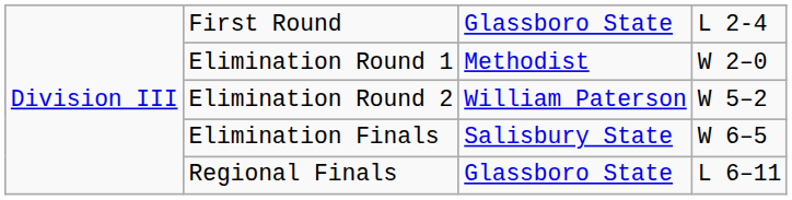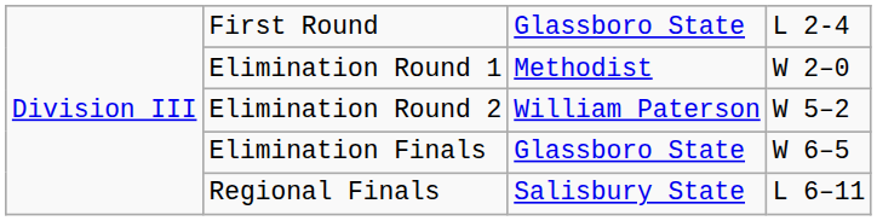Elimination Finals | column 3: Salisbury State -> Glassboro State
Regional Finals | column 3: Glassboro State -> Salisbury State
